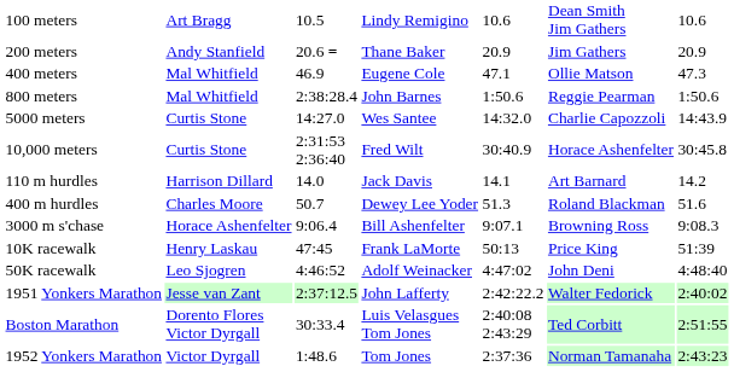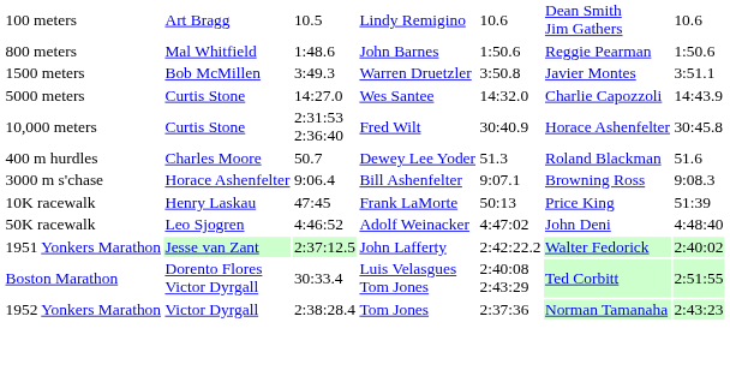- row: 200 meters | Andy Stanfield | 20.6 = | Thane Baker | 20.9 | Jim Gathers | 20.9
- row: 400 meters | Mal Whitfield | 46.9 | Eugene Cole | 47.1 | Ollie Matson | 47.3
800 meters | column 3: 2:38:28.4 -> 1:48.6
+ row: 1500 meters | Bob McMillen | 3:49.3 | Warren Druetzler | 3:50.8 | Javier Montes | 3:51.1
- row: 110 m hurdles | Harrison Dillard | 14.0 | Jack Davis | 14.1 | Art Barnard | 14.2
1952 Yonkers Marathon | column 3: 1:48.6 -> 2:38:28.4
